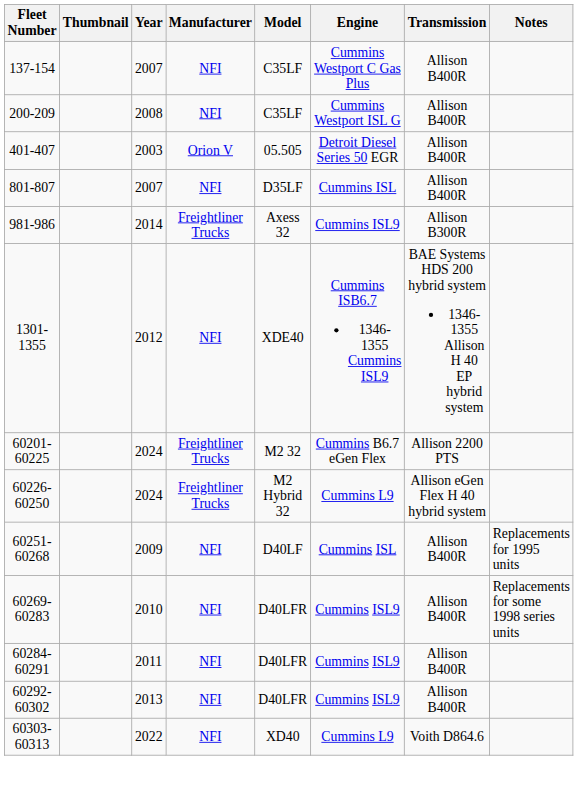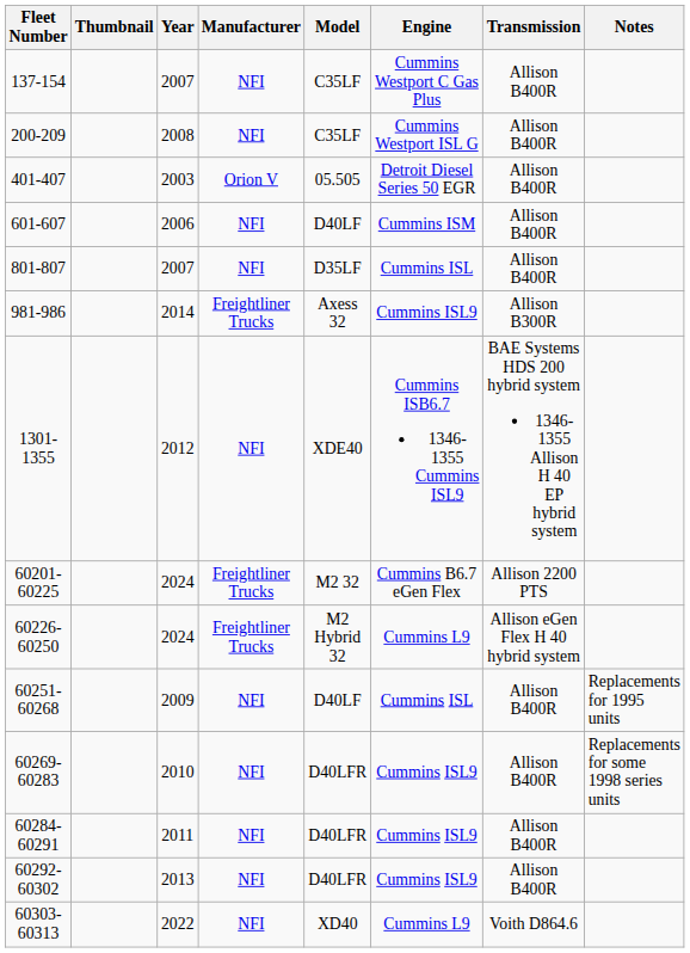+ row: 601-607 | 2006 | NFI | D40LF | Cummins ISM | Allison B400R
